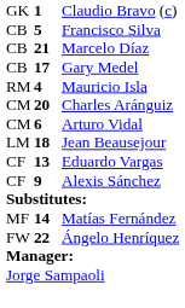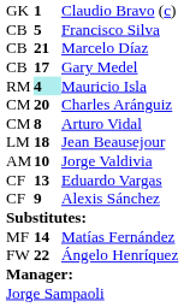Mauricio Isla | column 2: no background -> paleturquoise background
Arturo Vidal | column 2: 6 -> 8
+ row: AM | 10 | Jorge Valdivia
